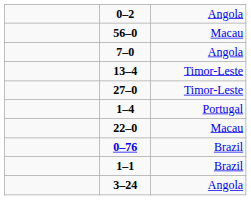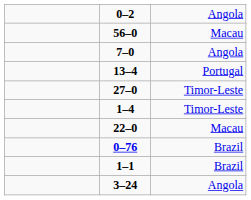13–4 | column 3: Timor-Leste -> Portugal
1–4 | column 3: Portugal -> Timor-Leste
